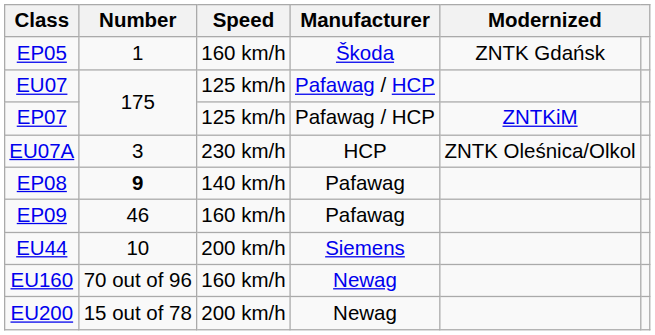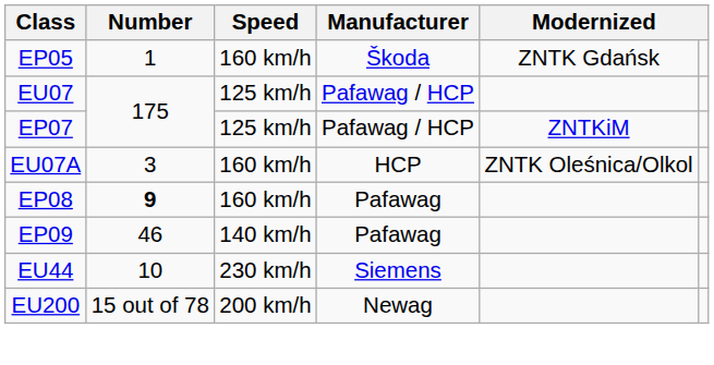EU07A | Speed: 230 km/h -> 160 km/h
EP08 | Speed: 140 km/h -> 160 km/h
EP09 | Speed: 160 km/h -> 140 km/h
EU44 | Speed: 200 km/h -> 230 km/h
- row: EU160 | 70 out of 96 | 160 km/h | Newag
